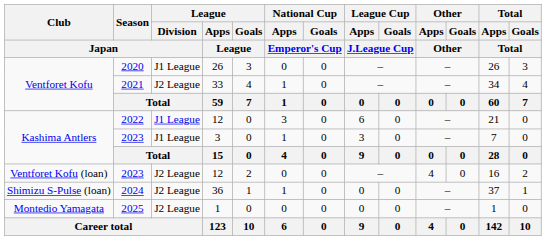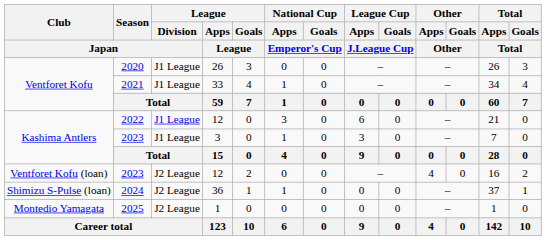2021 | League / Division / Japan: J2 League -> J1 League
